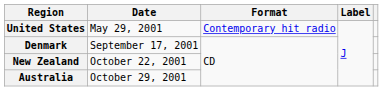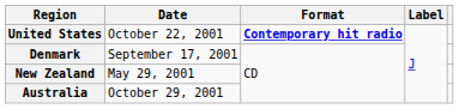United States | Date: May 29, 2001 -> October 22, 2001
United States | Format: normal -> bold
New Zealand | Date: October 22, 2001 -> May 29, 2001
